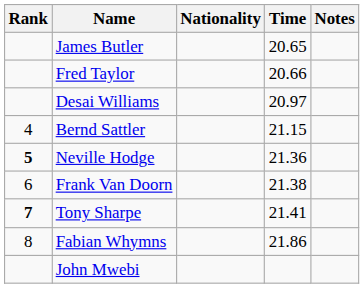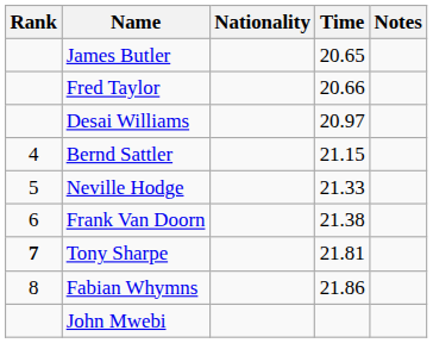Neville Hodge | Rank: bold -> normal
Neville Hodge | Time: 21.36 -> 21.33
Tony Sharpe | Time: 21.41 -> 21.81
